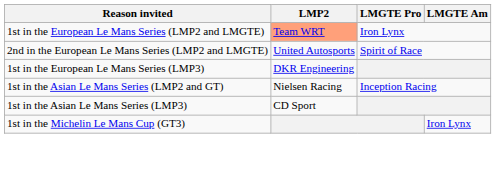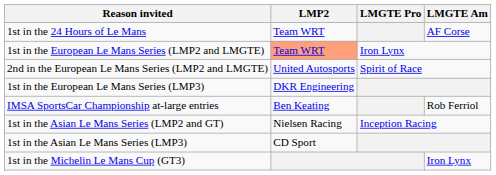+ row: 1st in the 24 Hours of Le Mans | Team WRT | AF Corse
+ row: IMSA SportsCar Championship at-large entries | Ben Keating | Rob Ferriol
